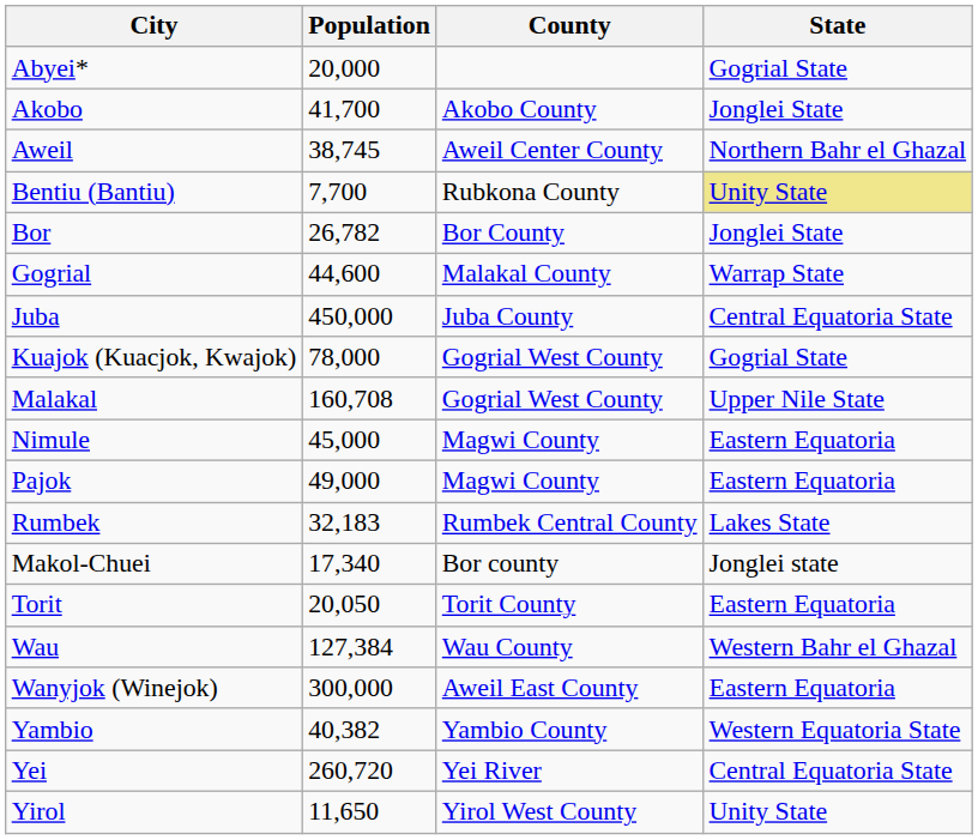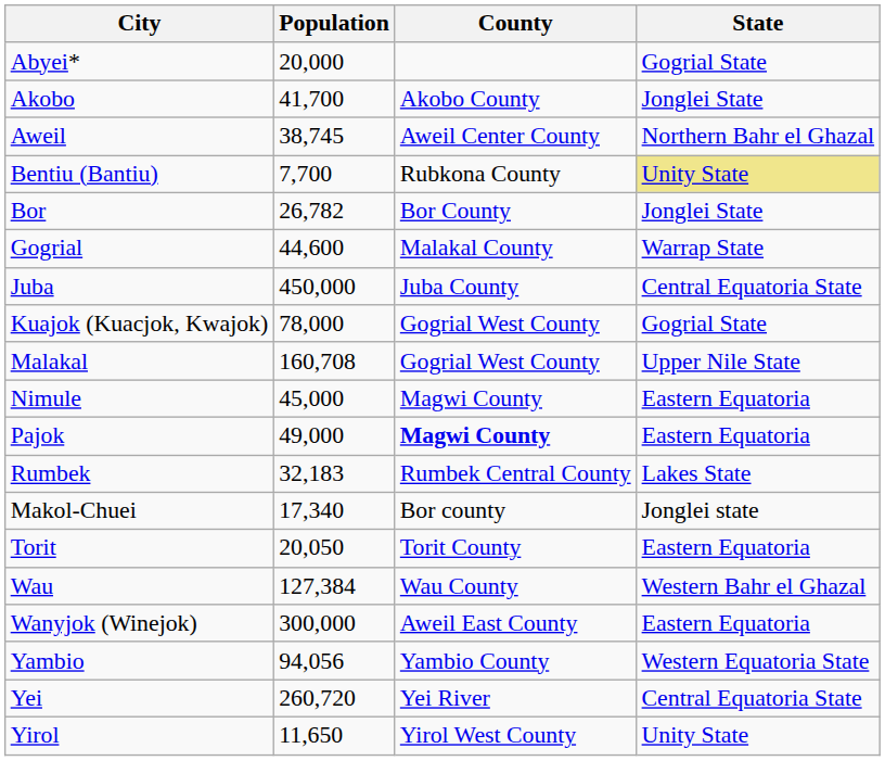Pajok | County: normal -> bold
Yambio | Population: 40,382 -> 94,056
